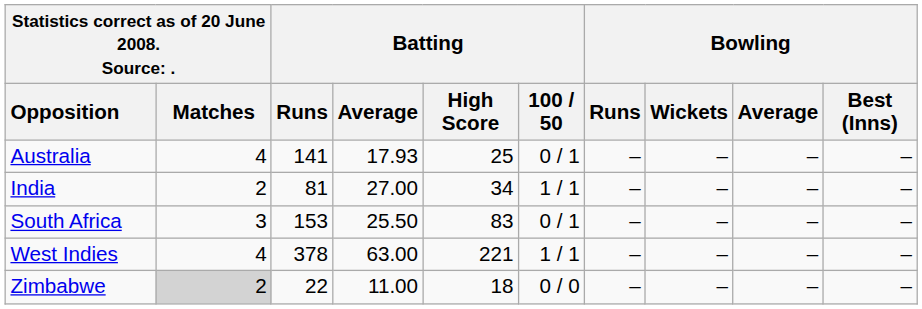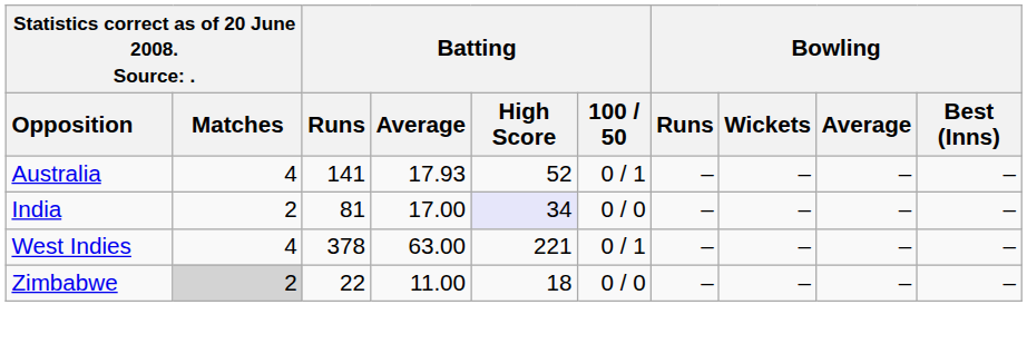Australia | Batting / High Score: 25 -> 52
India | Batting / Average: 27.00 -> 17.00
India | Batting / High Score: no background -> lavender background
India | Batting / 100 / 50: 1 / 1 -> 0 / 0
- row: South Africa | 3 | 153 | 25.50 | 83 | 0 / 1 | – | – | – | –
West Indies | Batting / 100 / 50: 1 / 1 -> 0 / 1
